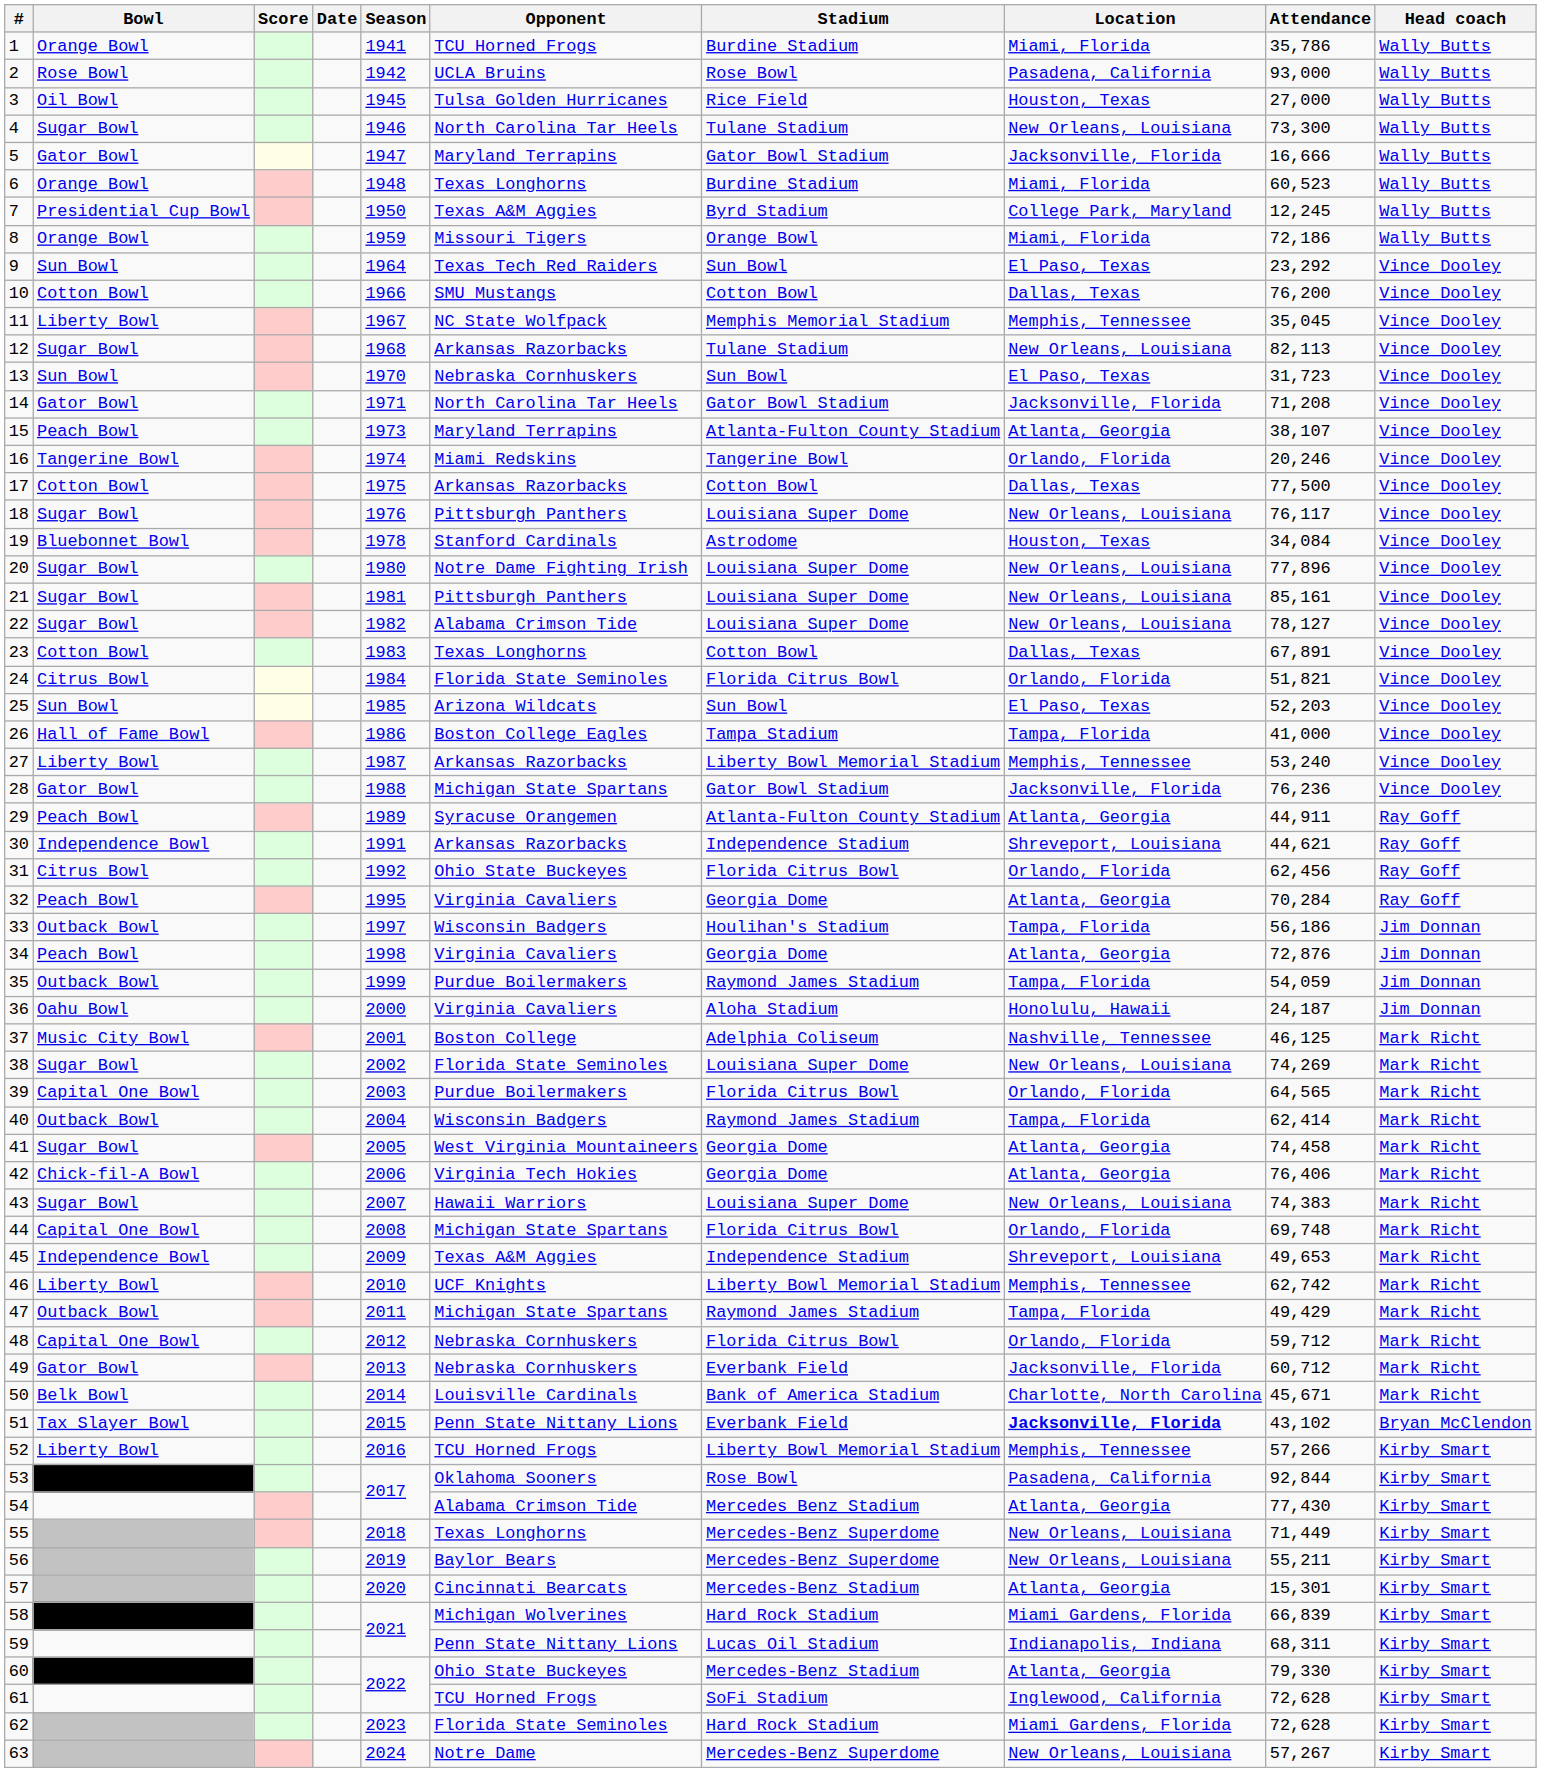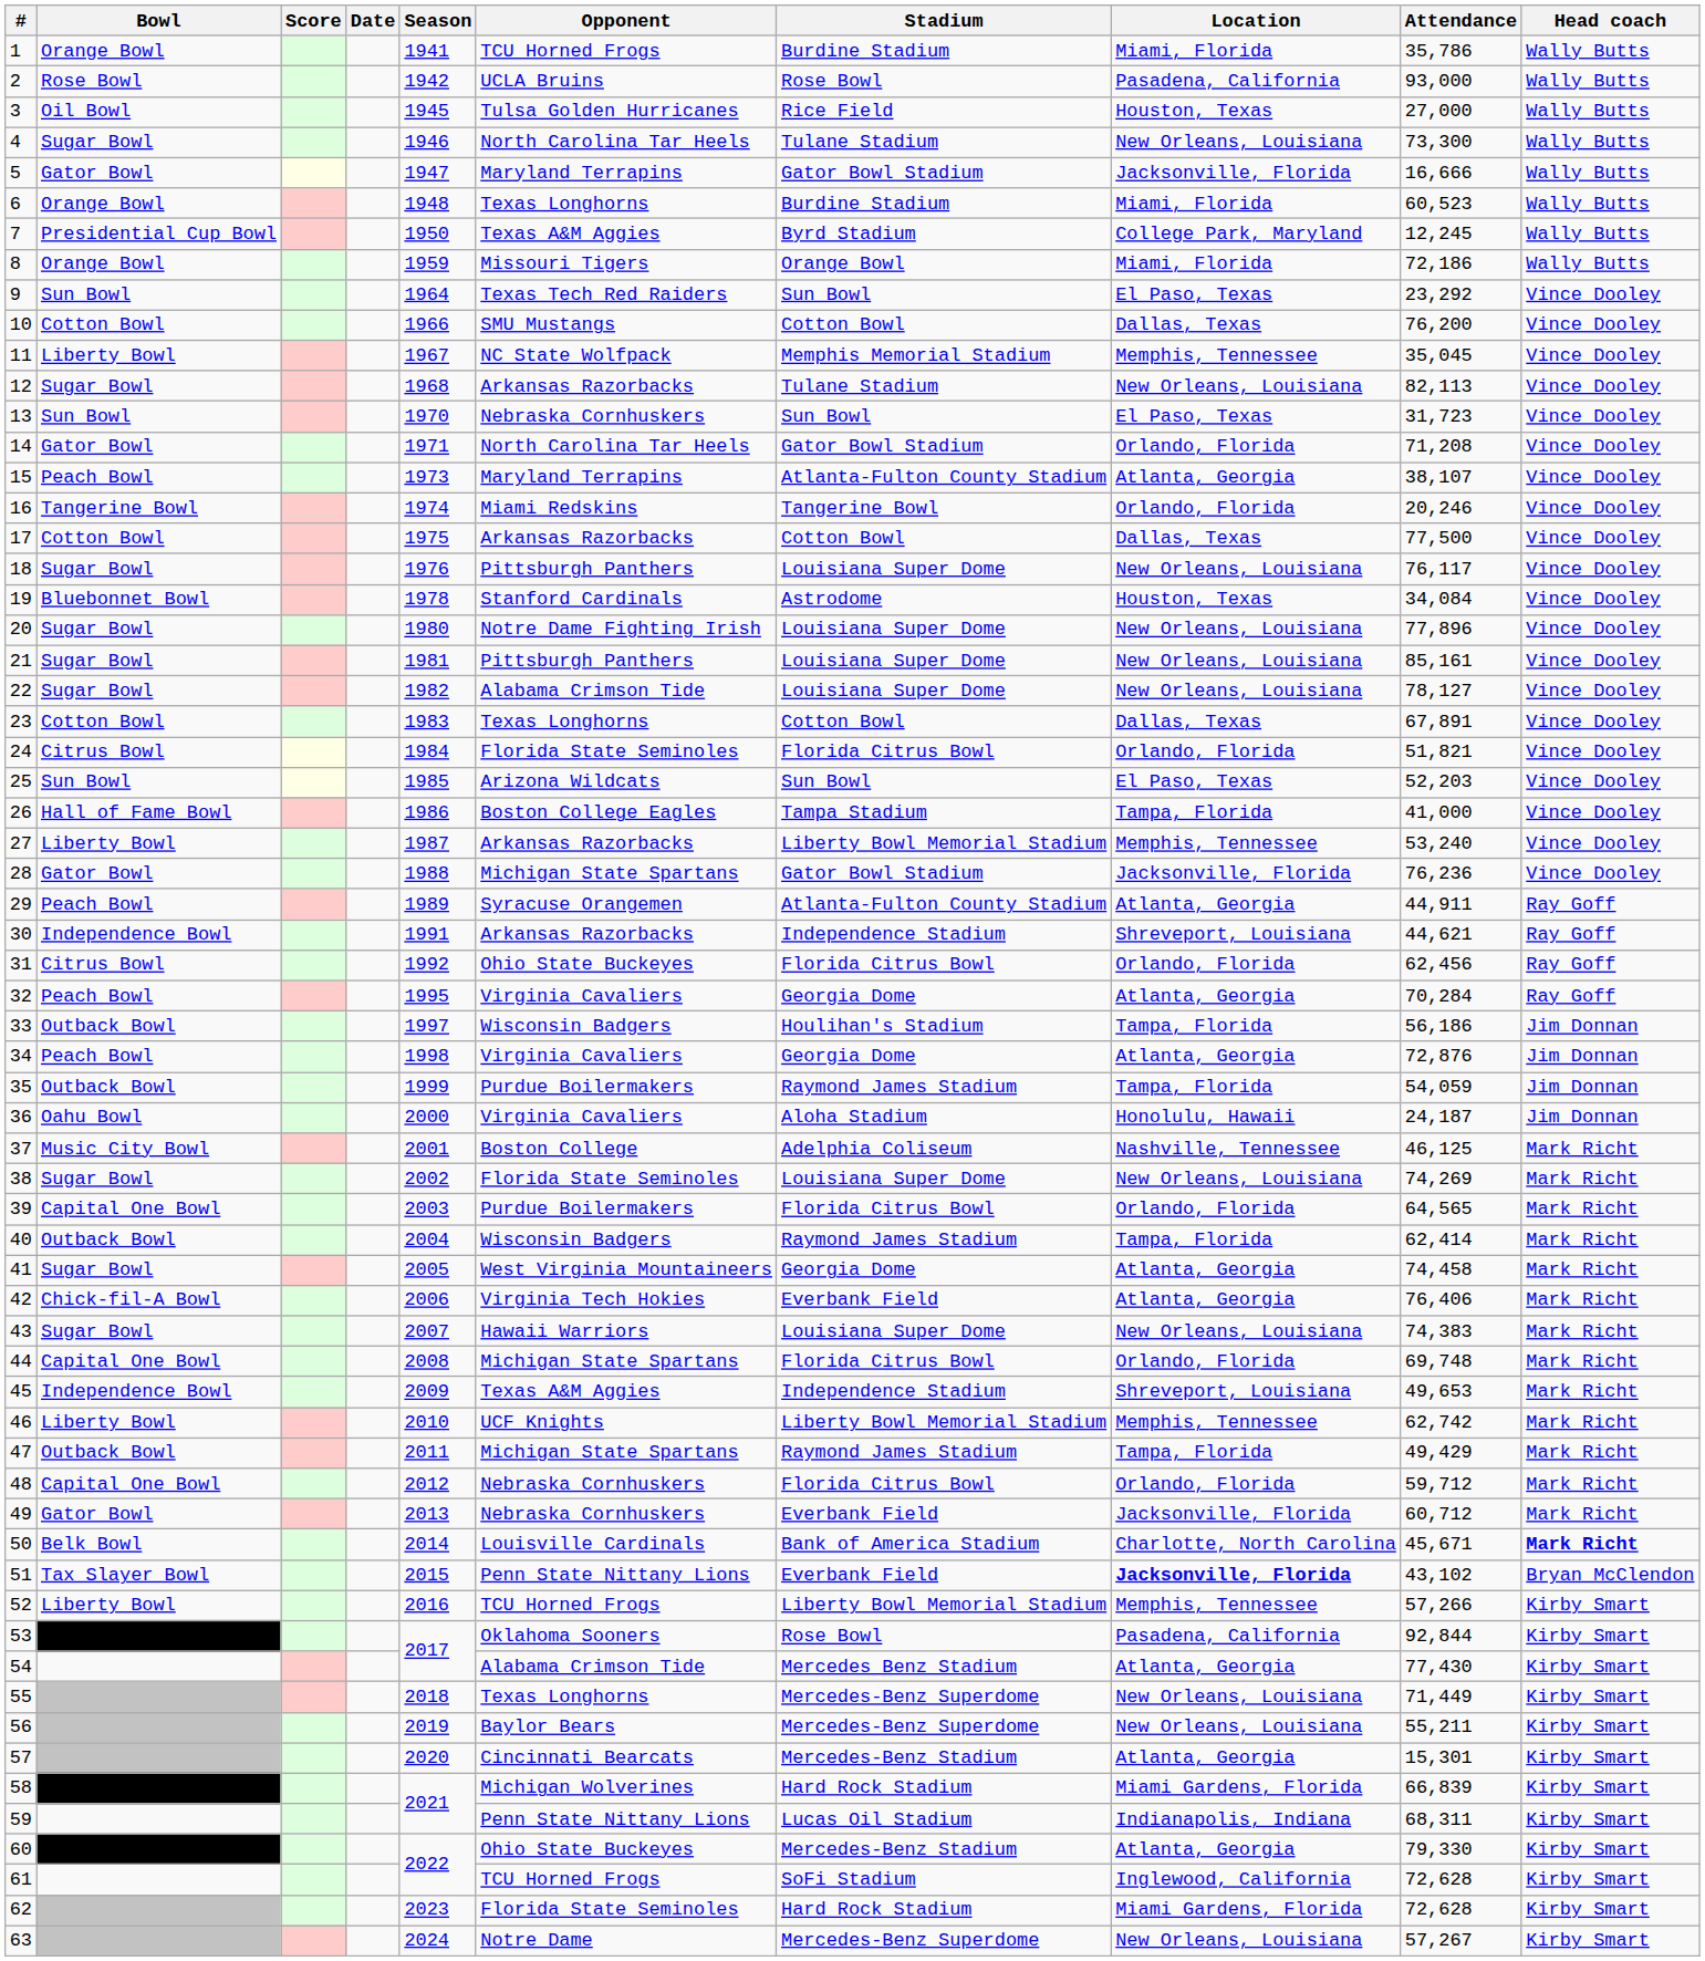14 | Location: Jacksonville, Florida -> Orlando, Florida
42 | Stadium: Georgia Dome -> Everbank Field
50 | Head coach: normal -> bold
